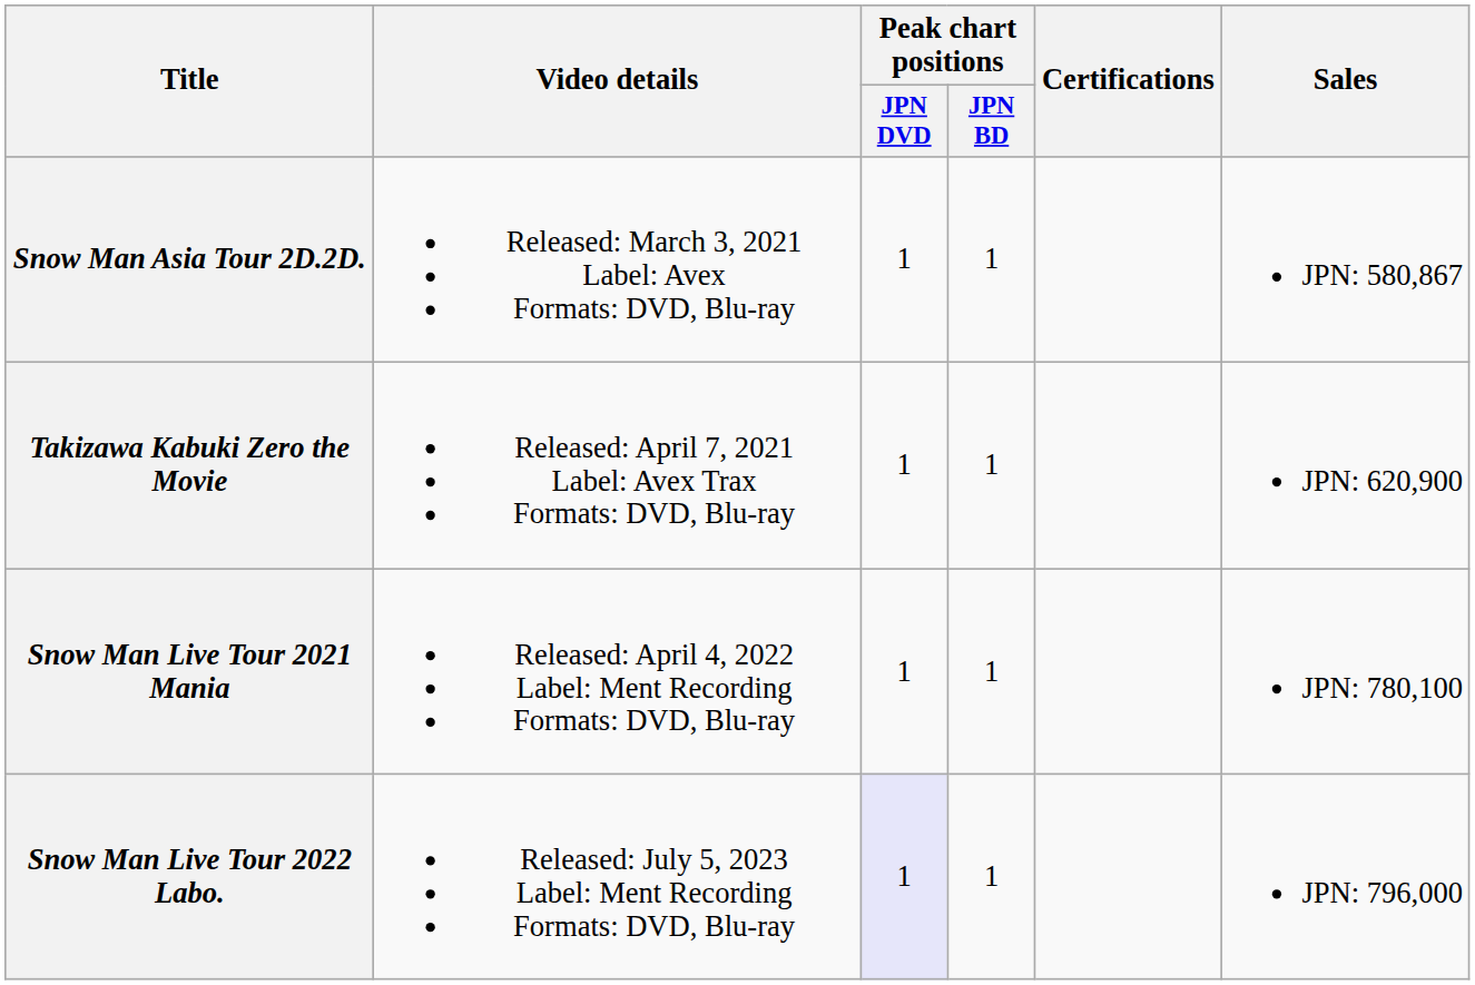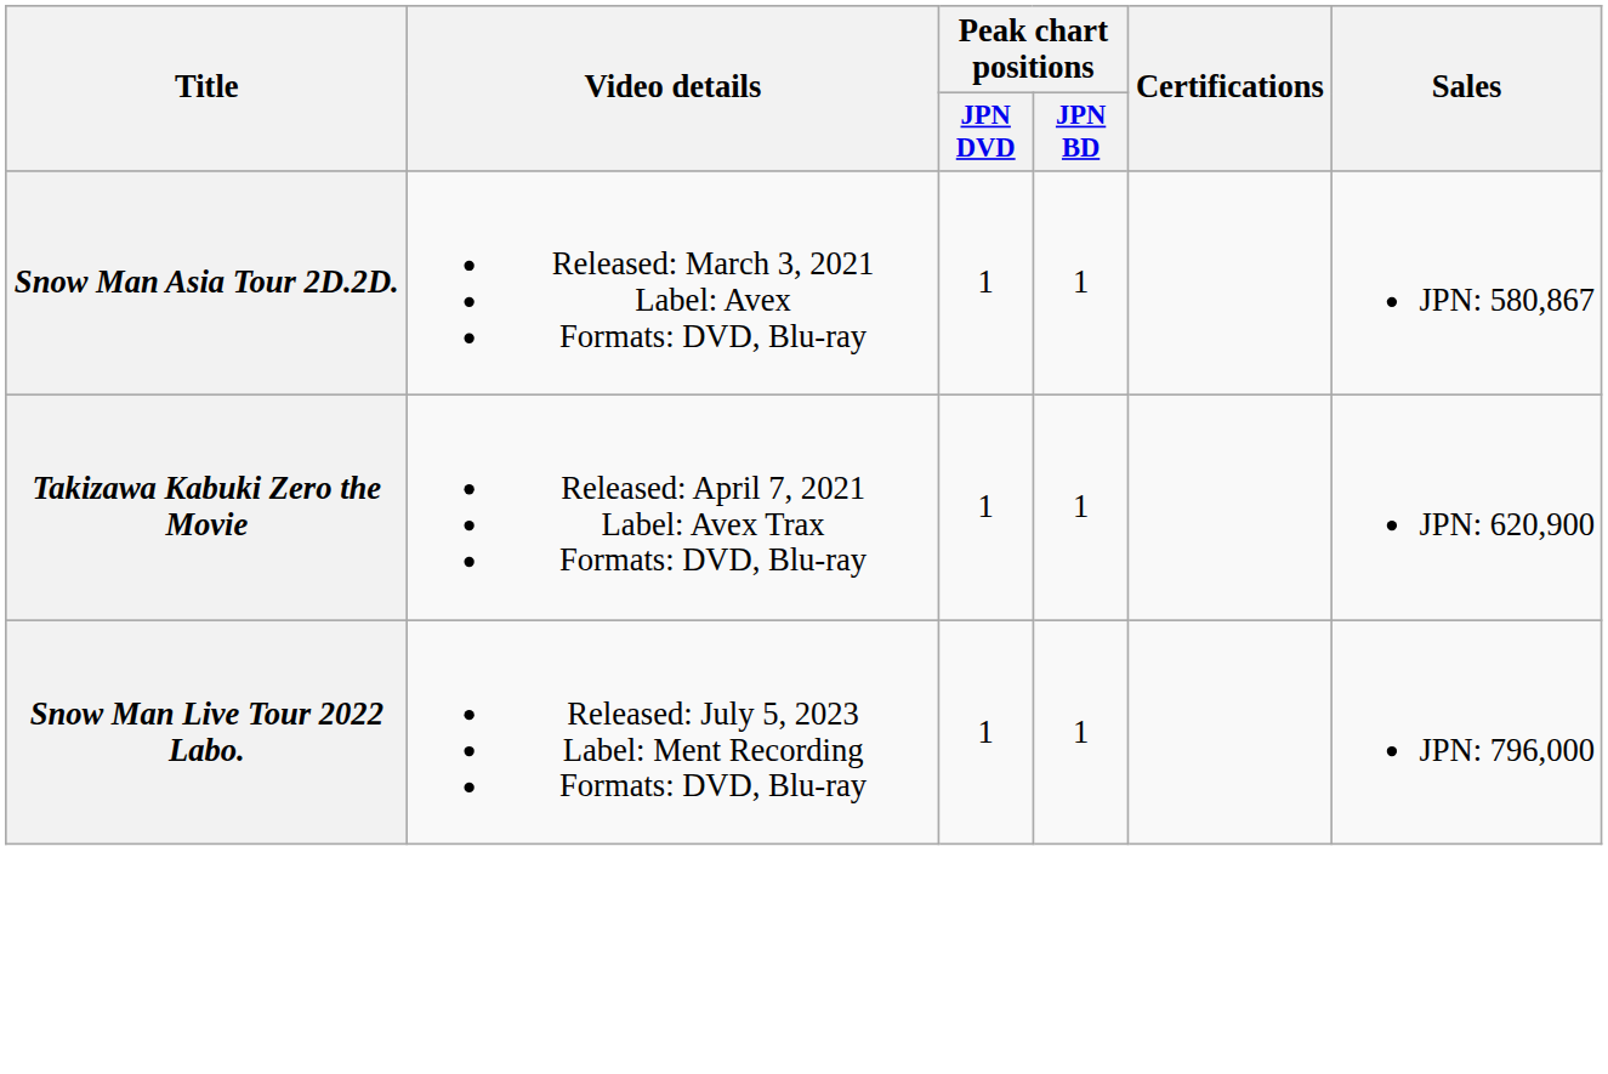- row: Snow Man Live Tour 2021 Mania | Released: April 4, 2022 Label: Ment Recording Formats: DVD, Blu-ray | 1 | 1 | JPN: 780,100
Snow Man Live Tour 2022 Labo. | Peak chart positions / JPN DVD: lavender background -> no background
